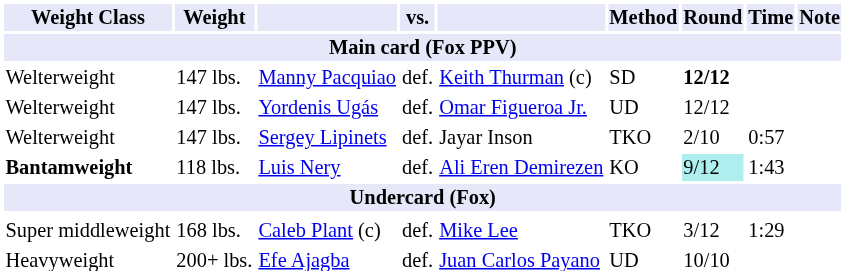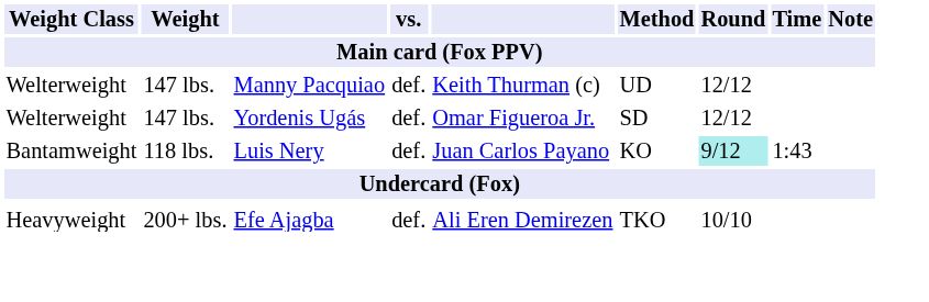Manny Pacquiao | Method: SD -> UD
Manny Pacquiao | Round: bold -> normal
Yordenis Ugás | Method: UD -> SD
- row: Welterweight | 147 lbs. | Sergey Lipinets | def. | Jayar Inson | TKO | 2/10 | 0:57
Luis Nery | Weight Class: bold -> normal
Luis Nery | column 5: Ali Eren Demirezen -> Juan Carlos Payano
- row: Super middleweight | 168 lbs. | Caleb Plant (c) | def. | Mike Lee | TKO | 3/12 | 1:29
Efe Ajagba | column 5: Juan Carlos Payano -> Ali Eren Demirezen
Efe Ajagba | Method: UD -> TKO
